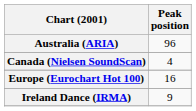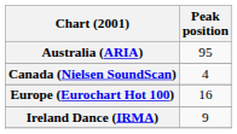Australia (ARIA) | Peak position: 96 -> 95
